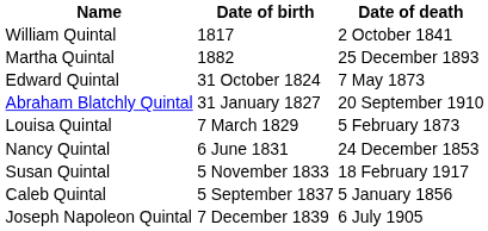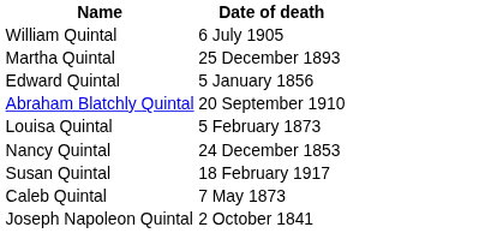- column: Date of birth | 1817 | 1882 | 31 October 1824 | 31 January 1827 | 7 March 1829 | 6 June 1831 | 5 November 1833 | 5 September 1837 | 7 December 1839
William Quintal | Date of death: 2 October 1841 -> 6 July 1905
Edward Quintal | Date of death: 7 May 1873 -> 5 January 1856
Caleb Quintal | Date of death: 5 January 1856 -> 7 May 1873
Joseph Napoleon Quintal | Date of death: 6 July 1905 -> 2 October 1841
